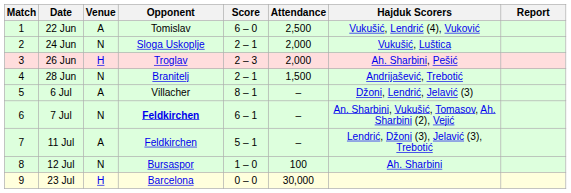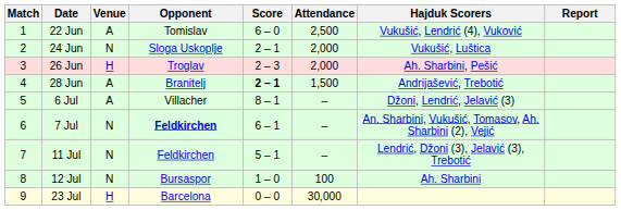28 Jun | Venue: N -> A
28 Jun | Score: normal -> bold
11 Jul | Venue: A -> N
